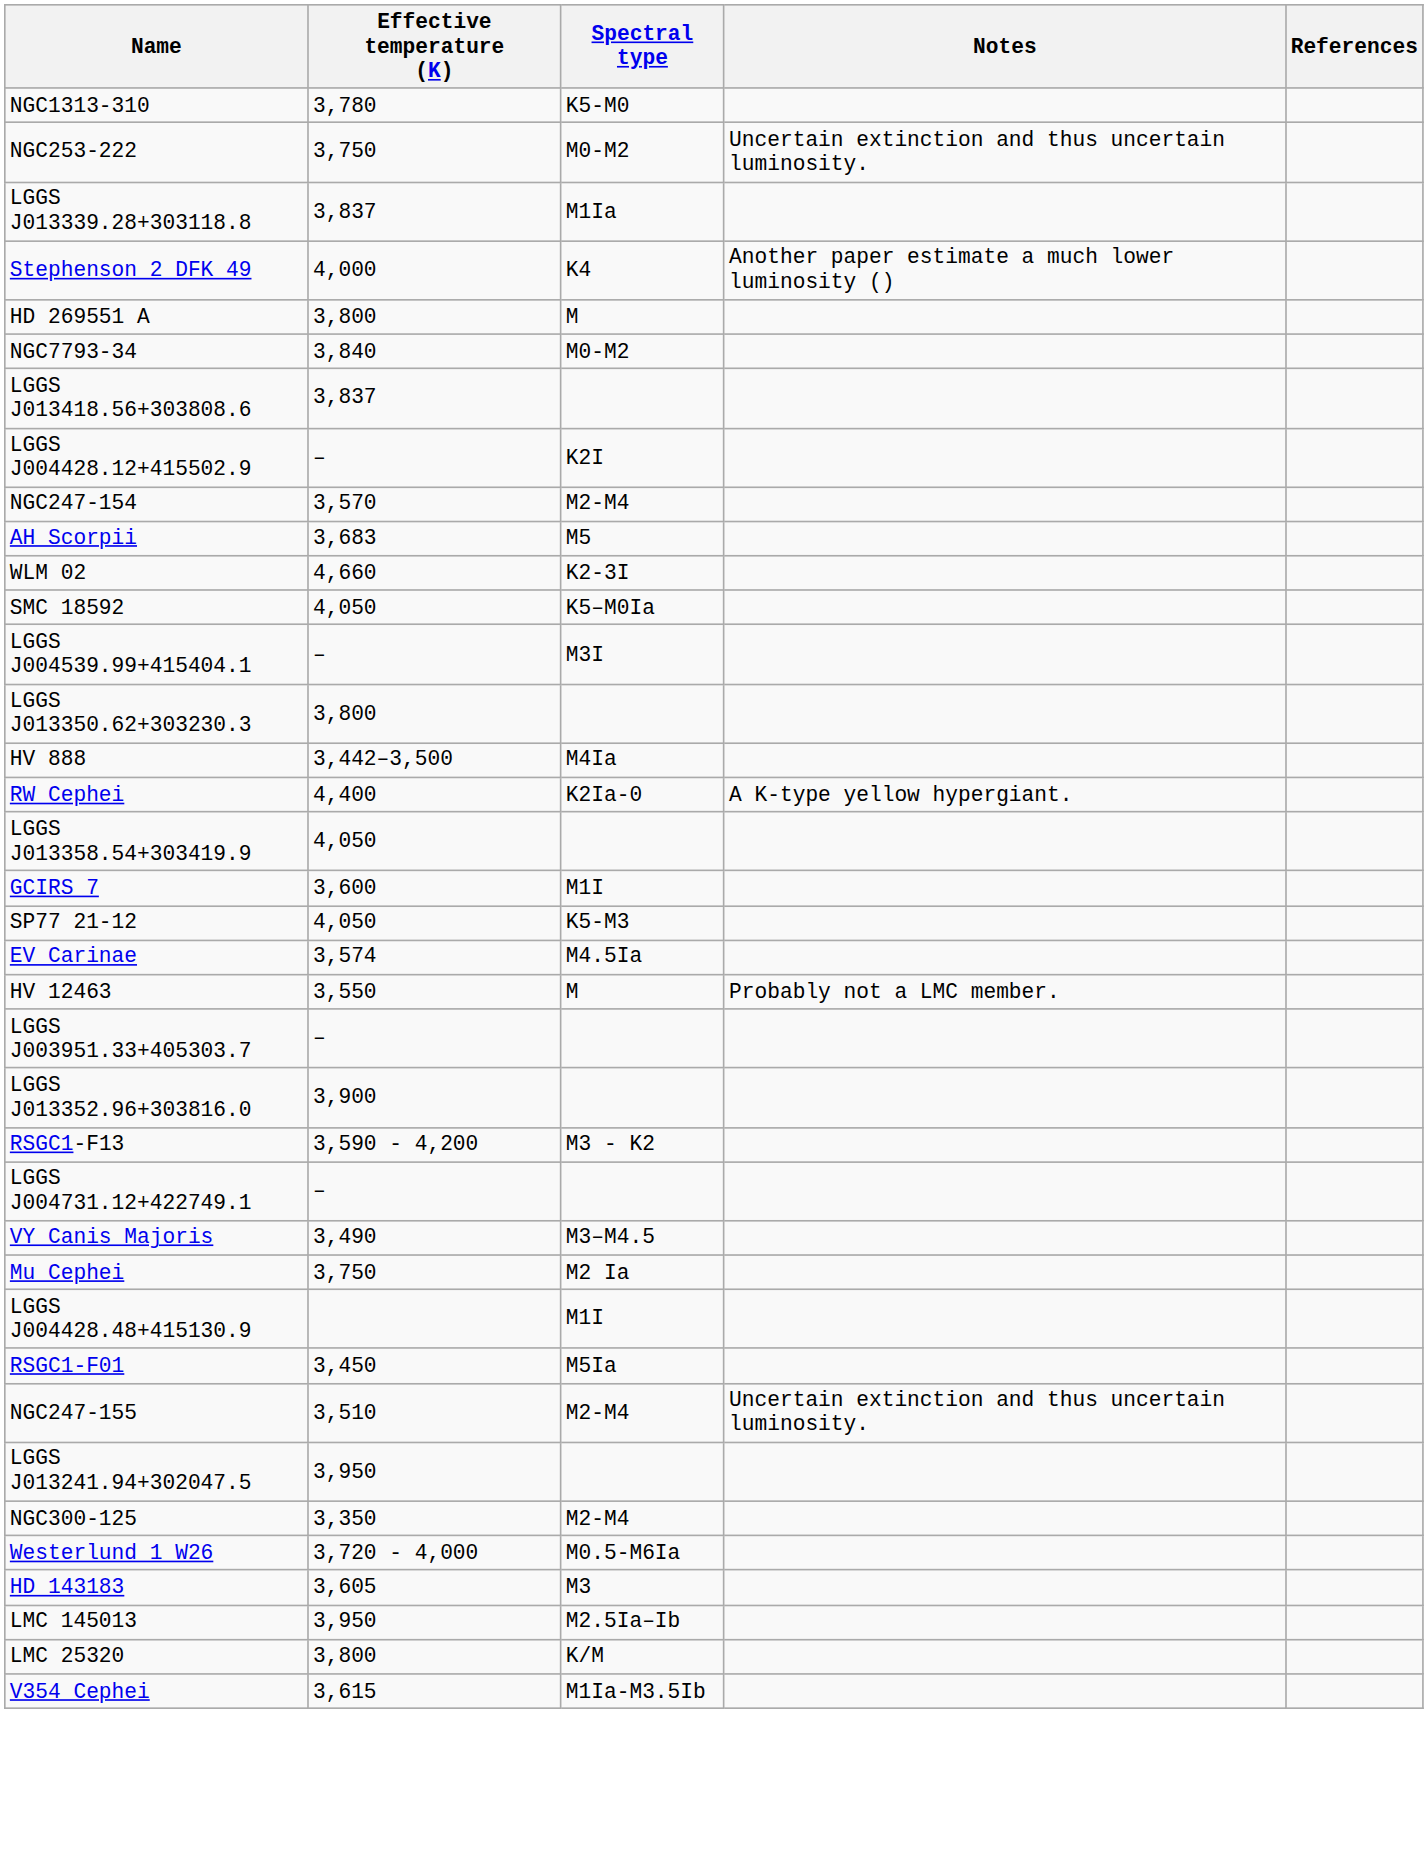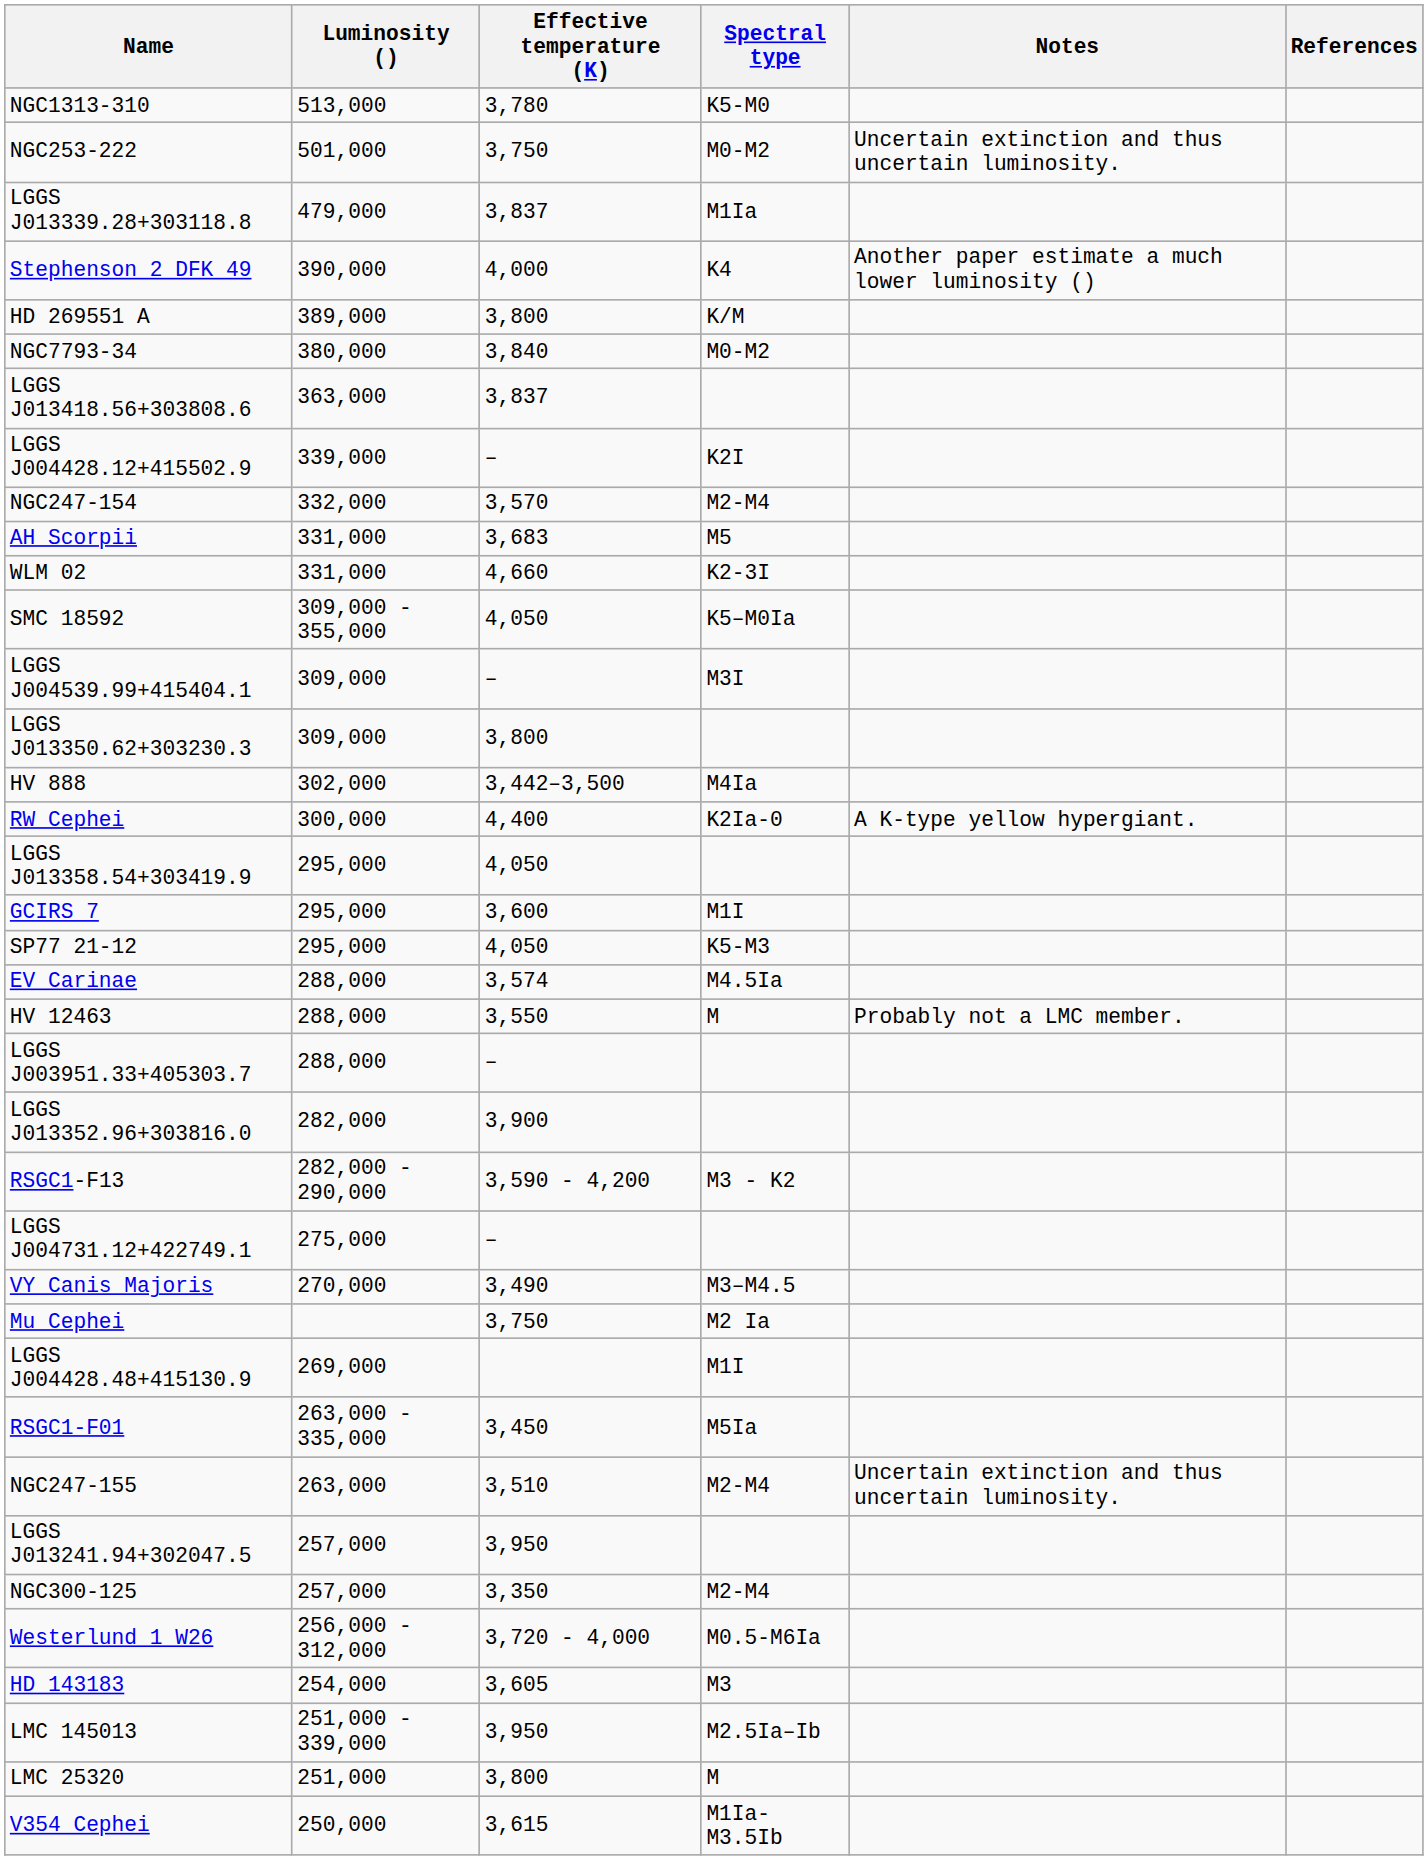+ column: Luminosity () | 513,000 | 501,000 | 479,000 | 390,000 | 389,000 | 380,000 | 363,000 | 339,000 | 332,000 | 331,000 | 331,000 | 309,000 - 355,000 | 309,000 | 309,000 | 302,000 | 300,000 | 295,000 | 295,000 | 295,000 | 288,000 | 288,000 | 288,000 | 282,000 | 282,000 - 290,000 | 275,000 | 270,000 | 269,000 | 263,000 - 335,000 | 263,000 | 257,000 | 257,000 | 256,000 - 312,000 | 254,000 | 251,000 - 339,000 | 251,000 | 250,000
HD 269551 A | Spectral type: M -> K/M
LMC 25320 | Spectral type: K/M -> M
